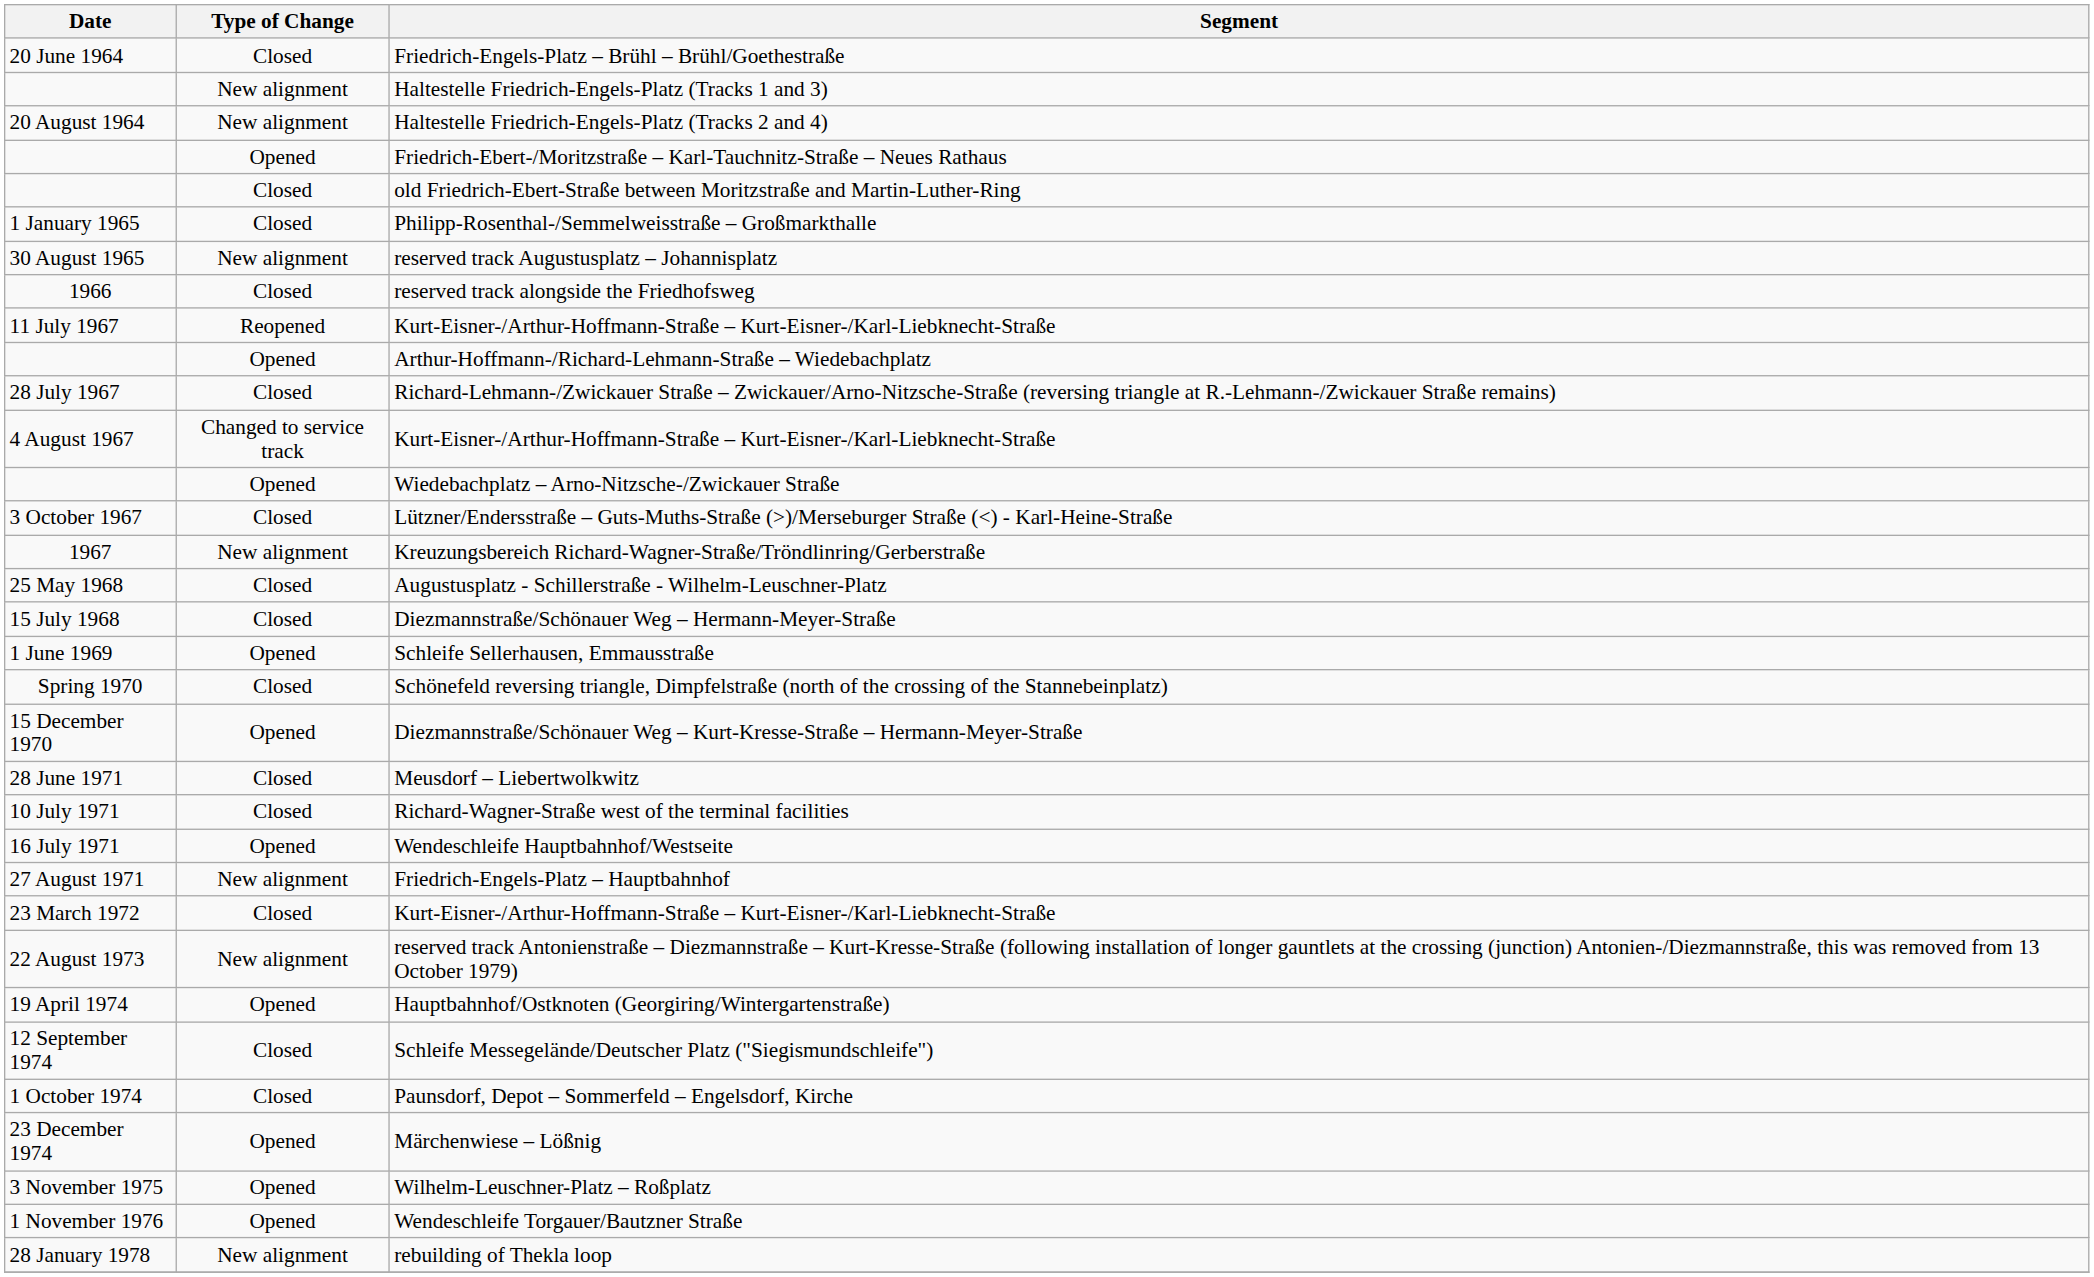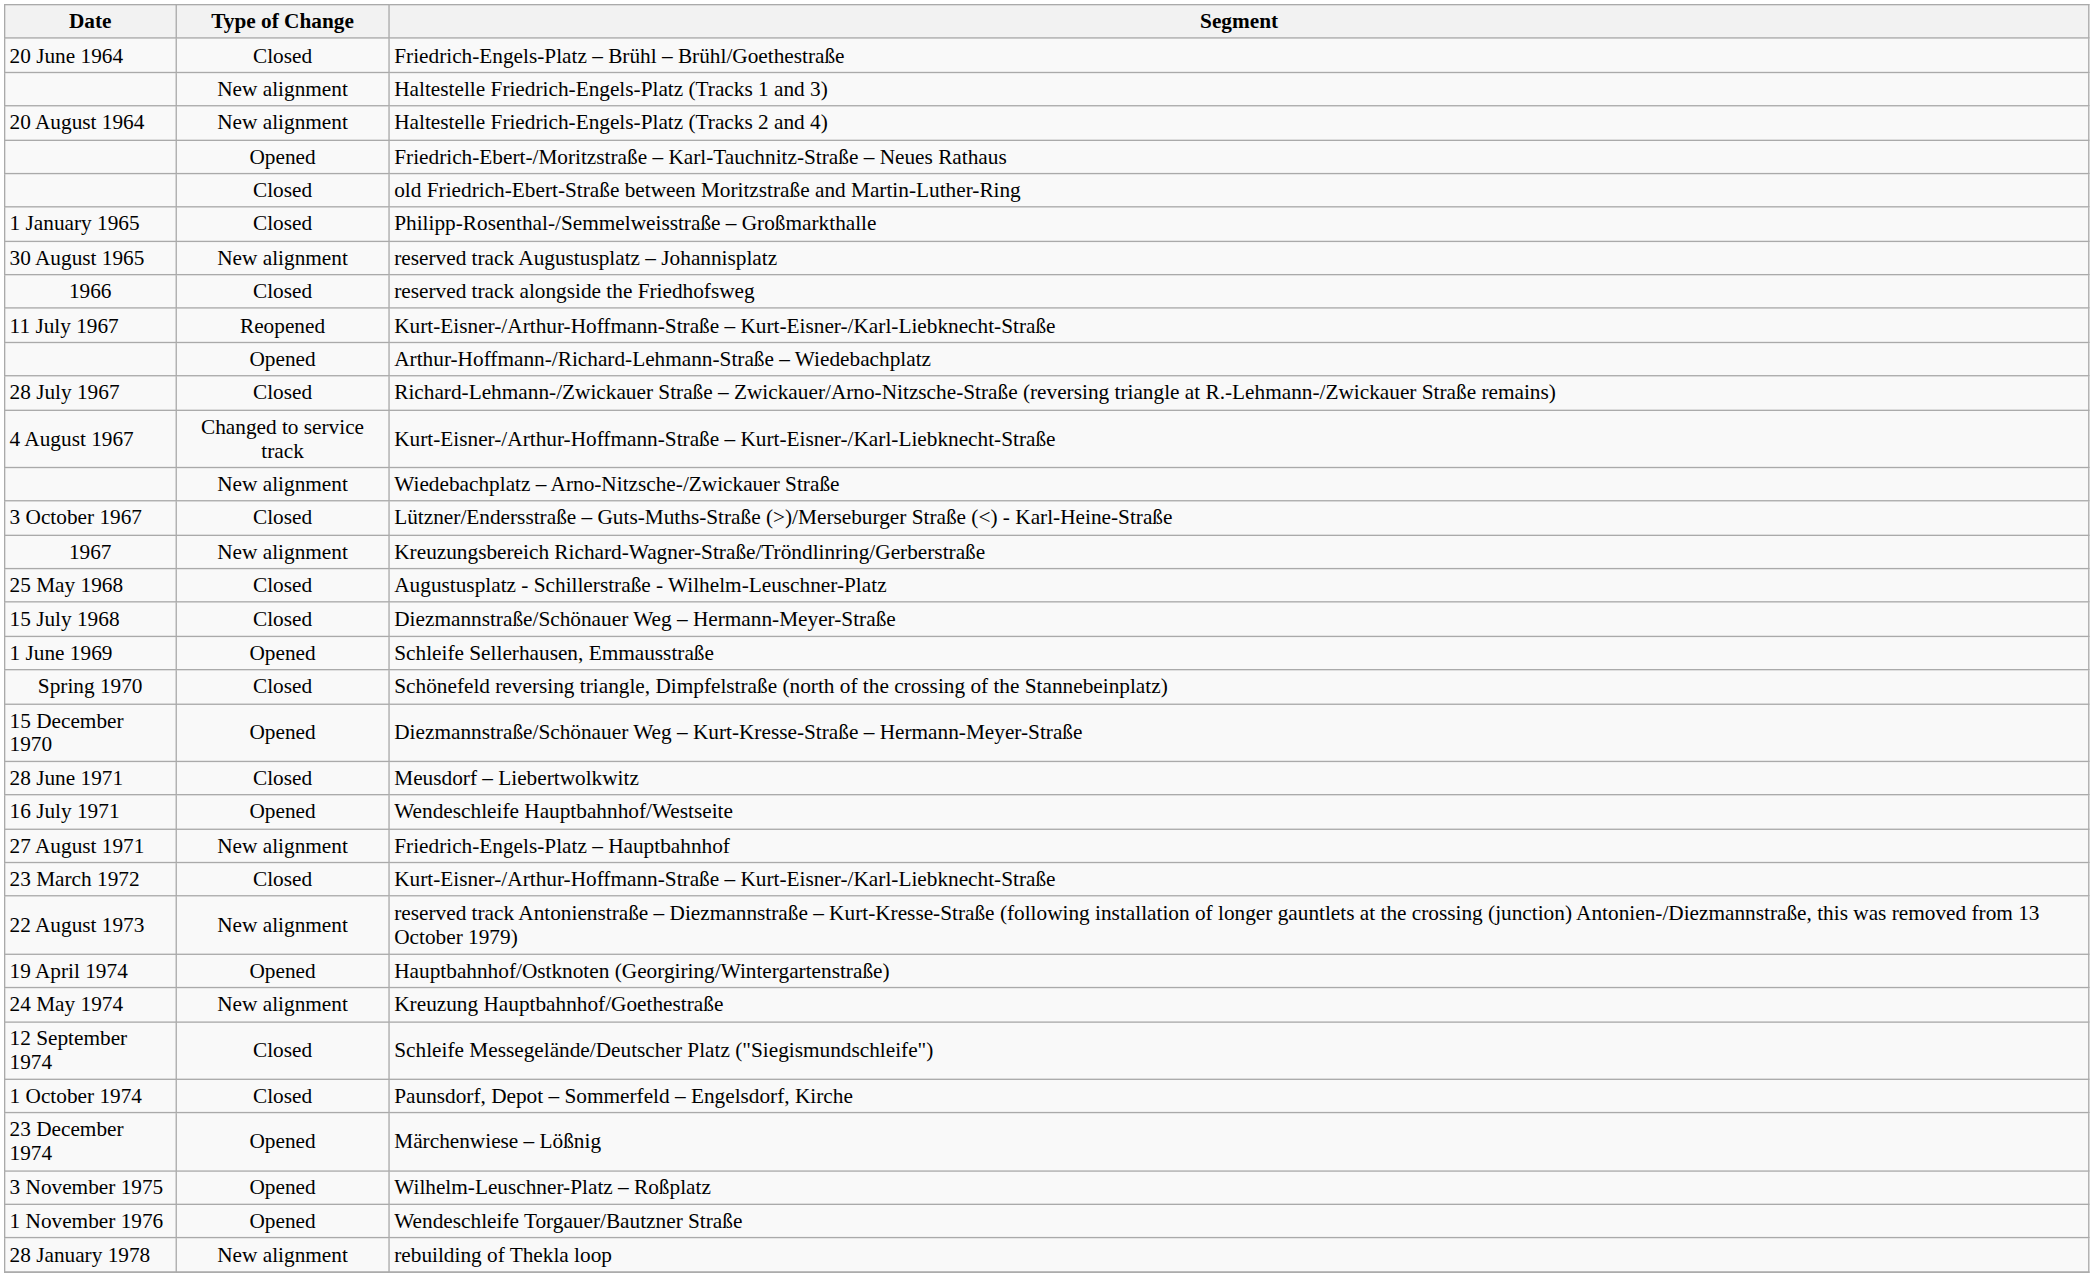Wiedebachplatz – Arno-Nitzsche-/Zwickauer Straße | Type of Change: Opened -> New alignment
- row: 10 July 1971 | Closed | Richard-Wagner-Straße west of the terminal facilities
+ row: 24 May 1974 | New alignment | Kreuzung Hauptbahnhof/Goethestraße
